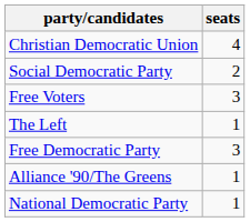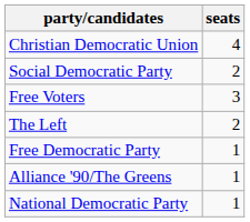The Left | seats: 1 -> 2
Free Democratic Party | seats: 3 -> 1
